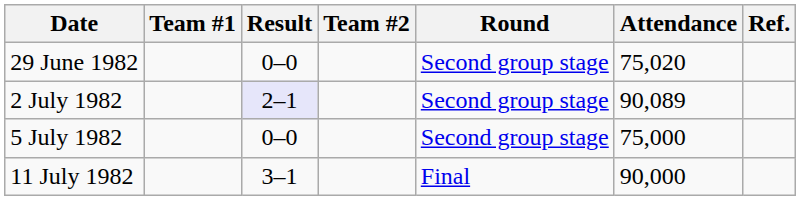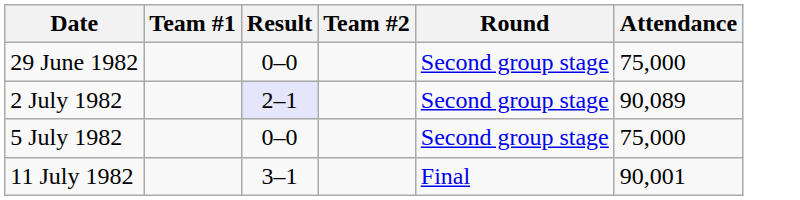- column: Ref.
29 June 1982 | Attendance: 75,020 -> 75,000
11 July 1982 | Attendance: 90,000 -> 90,001
